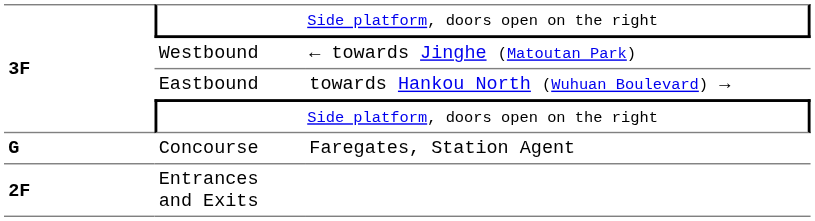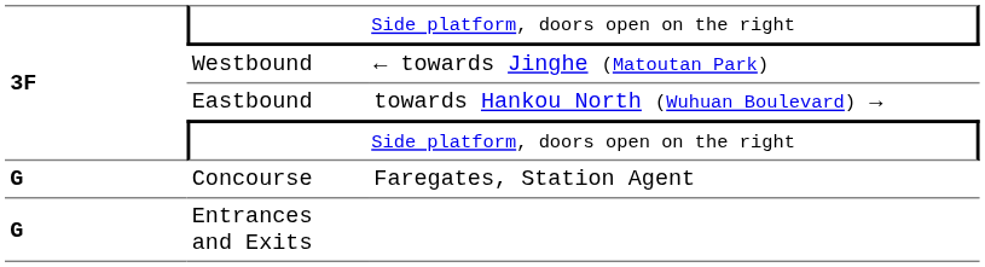Entrances and Exits | column 1: 2F -> G
